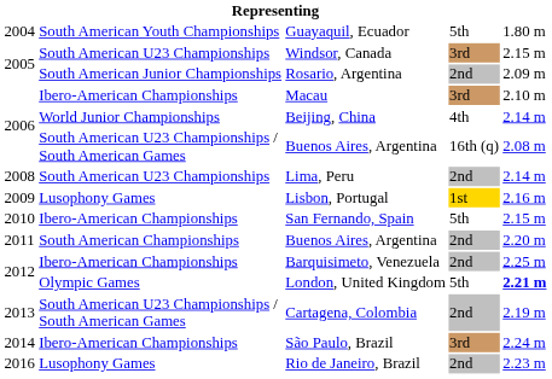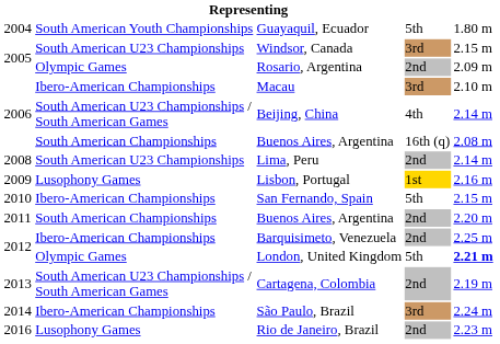Rosario, Argentina | column 2: South American Junior Championships -> Olympic Games
Beijing, China | column 2: World Junior Championships -> South American U23 Championships / South American Games
2006 / Buenos Aires, Argentina | column 2: South American U23 Championships / South American Games -> South American Championships
